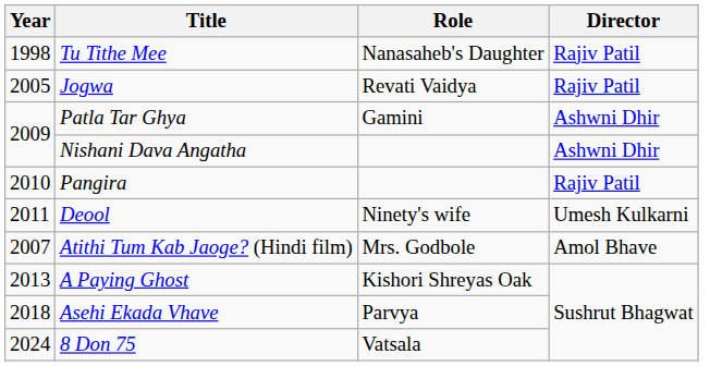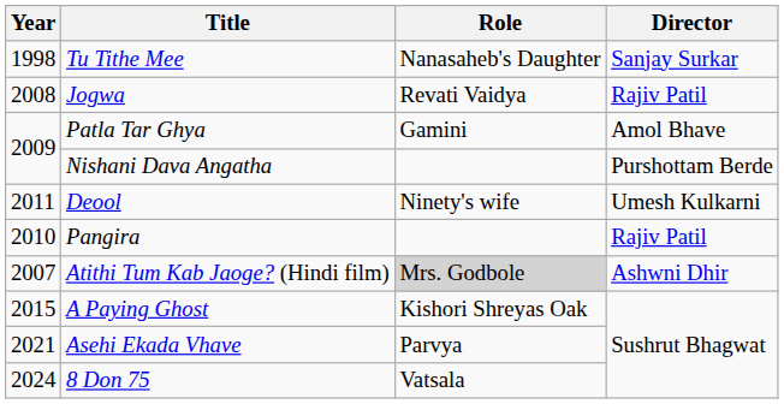Tu Tithe Mee | Director: Rajiv Patil -> Sanjay Surkar
Jogwa | Year: 2005 -> 2008
Patla Tar Ghya | Director: Ashwni Dhir -> Amol Bhave
Nishani Dava Angatha | Director: Ashwni Dhir -> Purshottam Berde
rows swapped: Pangira <-> Deool
Atithi Tum Kab Jaoge? (Hindi film) | Role: no background -> lightgrey background
Atithi Tum Kab Jaoge? (Hindi film) | Director: Amol Bhave -> Ashwni Dhir
A Paying Ghost | Year: 2013 -> 2015
Asehi Ekada Vhave | Year: 2018 -> 2021
